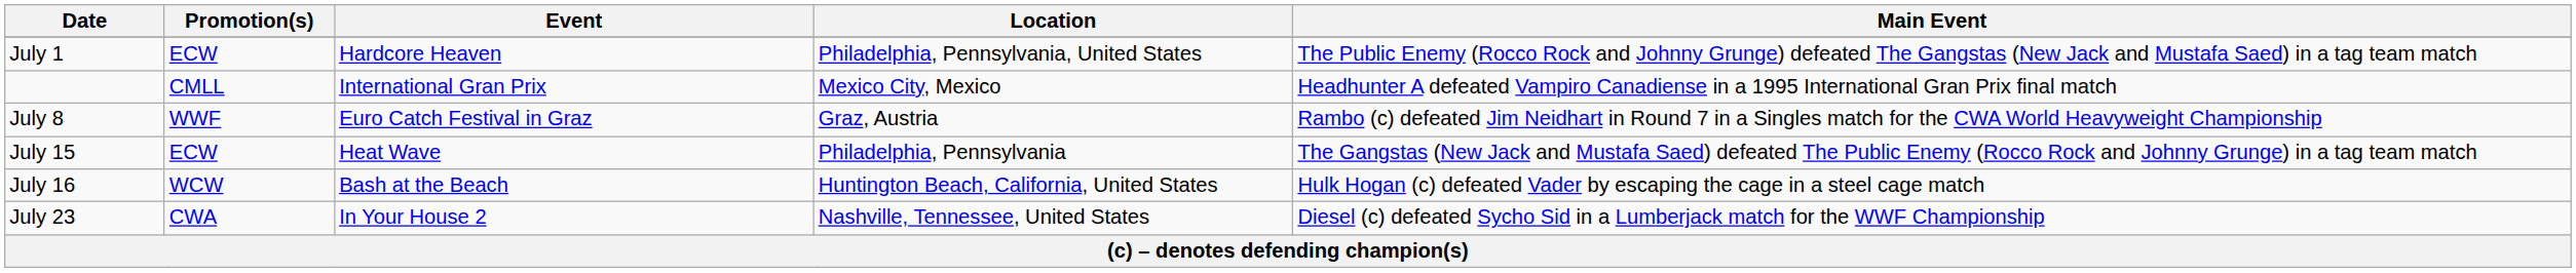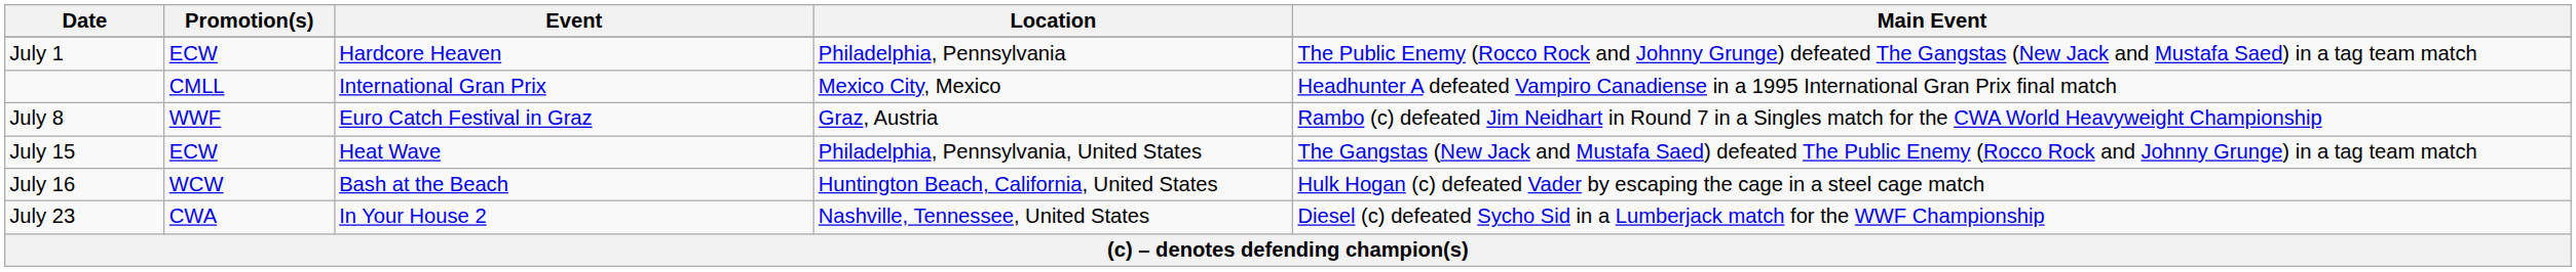July 1 | Location: Philadelphia, Pennsylvania, United States -> Philadelphia, Pennsylvania
July 15 | Location: Philadelphia, Pennsylvania -> Philadelphia, Pennsylvania, United States
